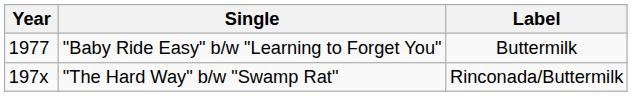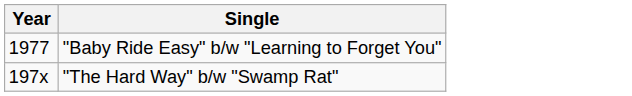- column: Label | Buttermilk | Rinconada/Buttermilk
